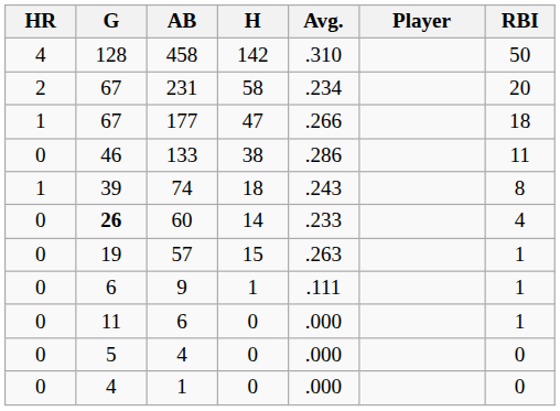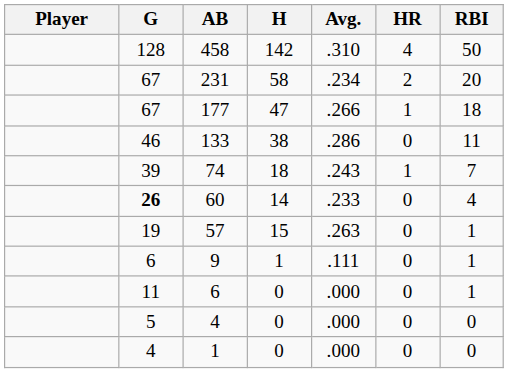columns swapped: Player <-> HR
74 | RBI: 8 -> 7
